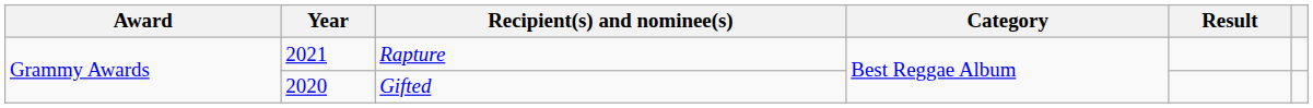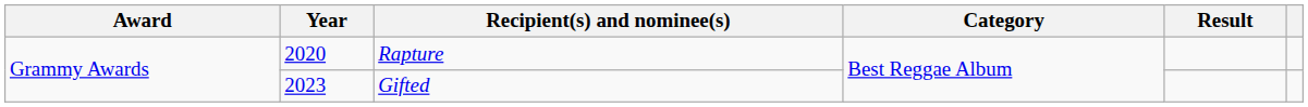Rapture | Year: 2021 -> 2020
Gifted | Year: 2020 -> 2023
